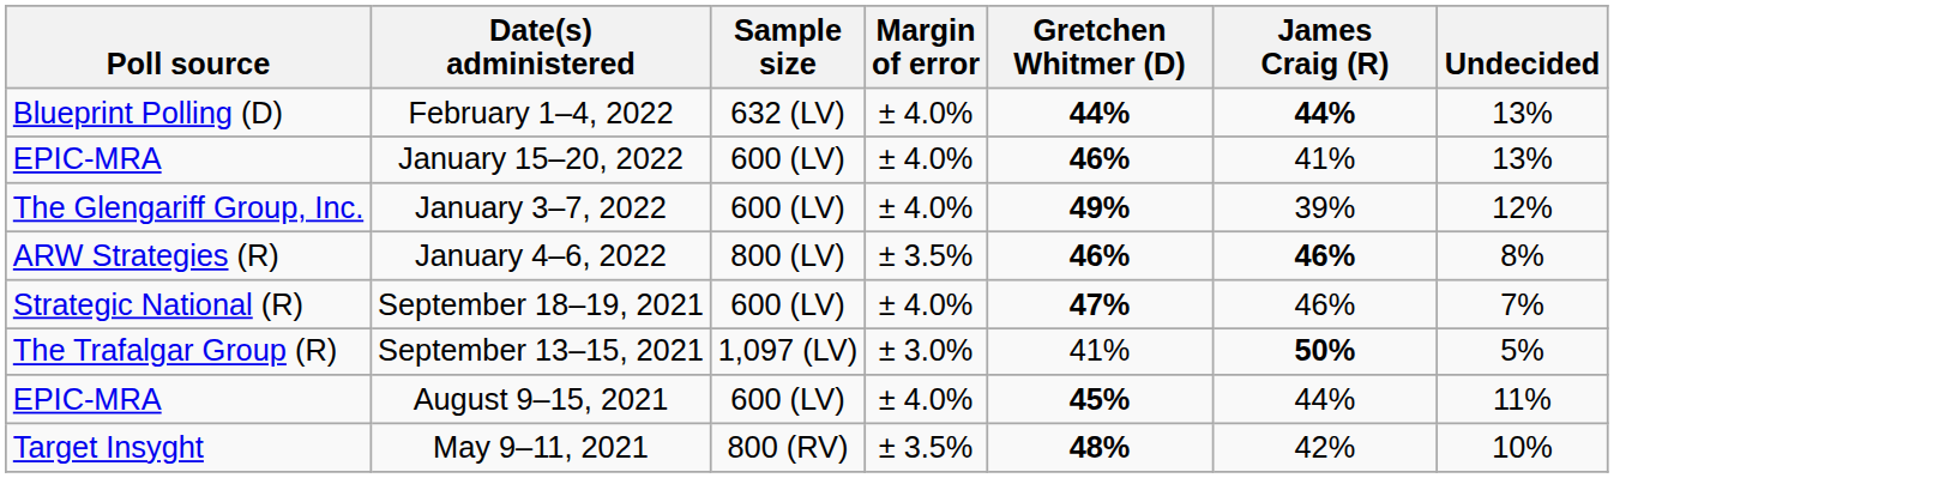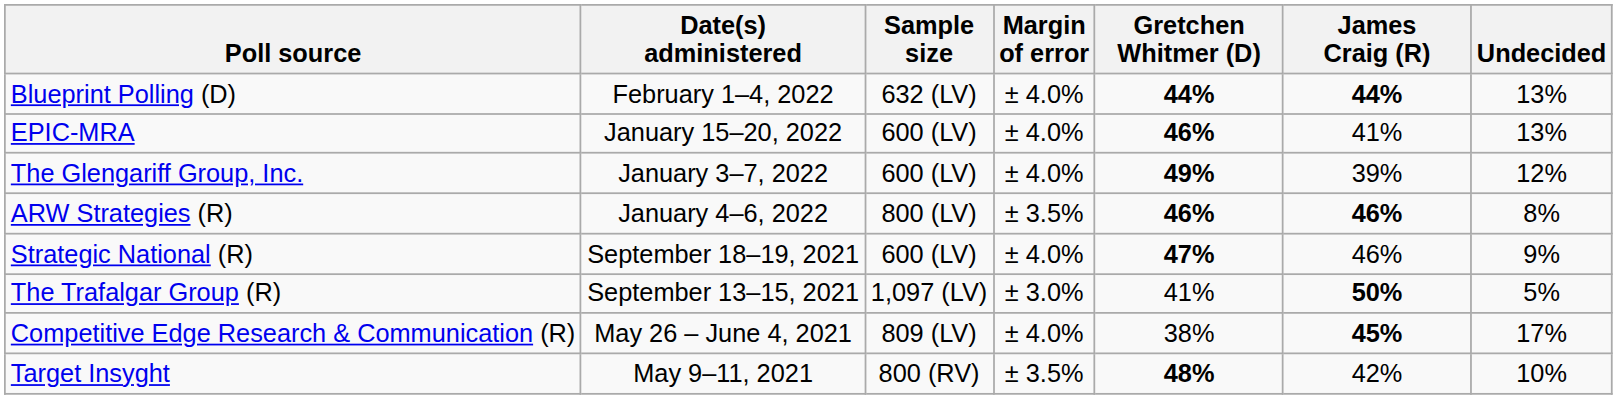September 18–19, 2021 | Undecided: 7% -> 9%
- row: EPIC-MRA | August 9–15, 2021 | 600 (LV) | ± 4.0% | 45% | 44% | 11%
+ row: Competitive Edge Research & Communication (R) | May 26 – June 4, 2021 | 809 (LV) | ± 4.0% | 38% | 45% | 17%
